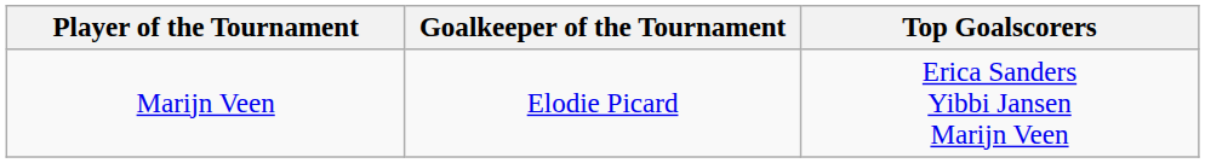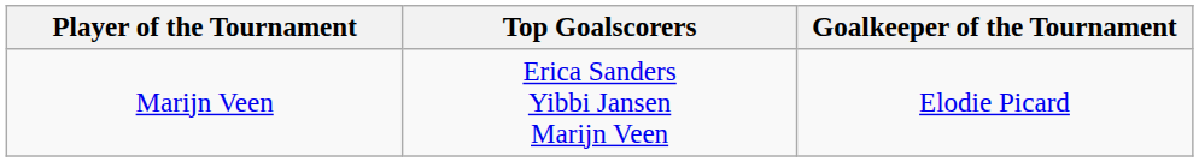columns swapped: Top Goalscorers <-> Goalkeeper of the Tournament
